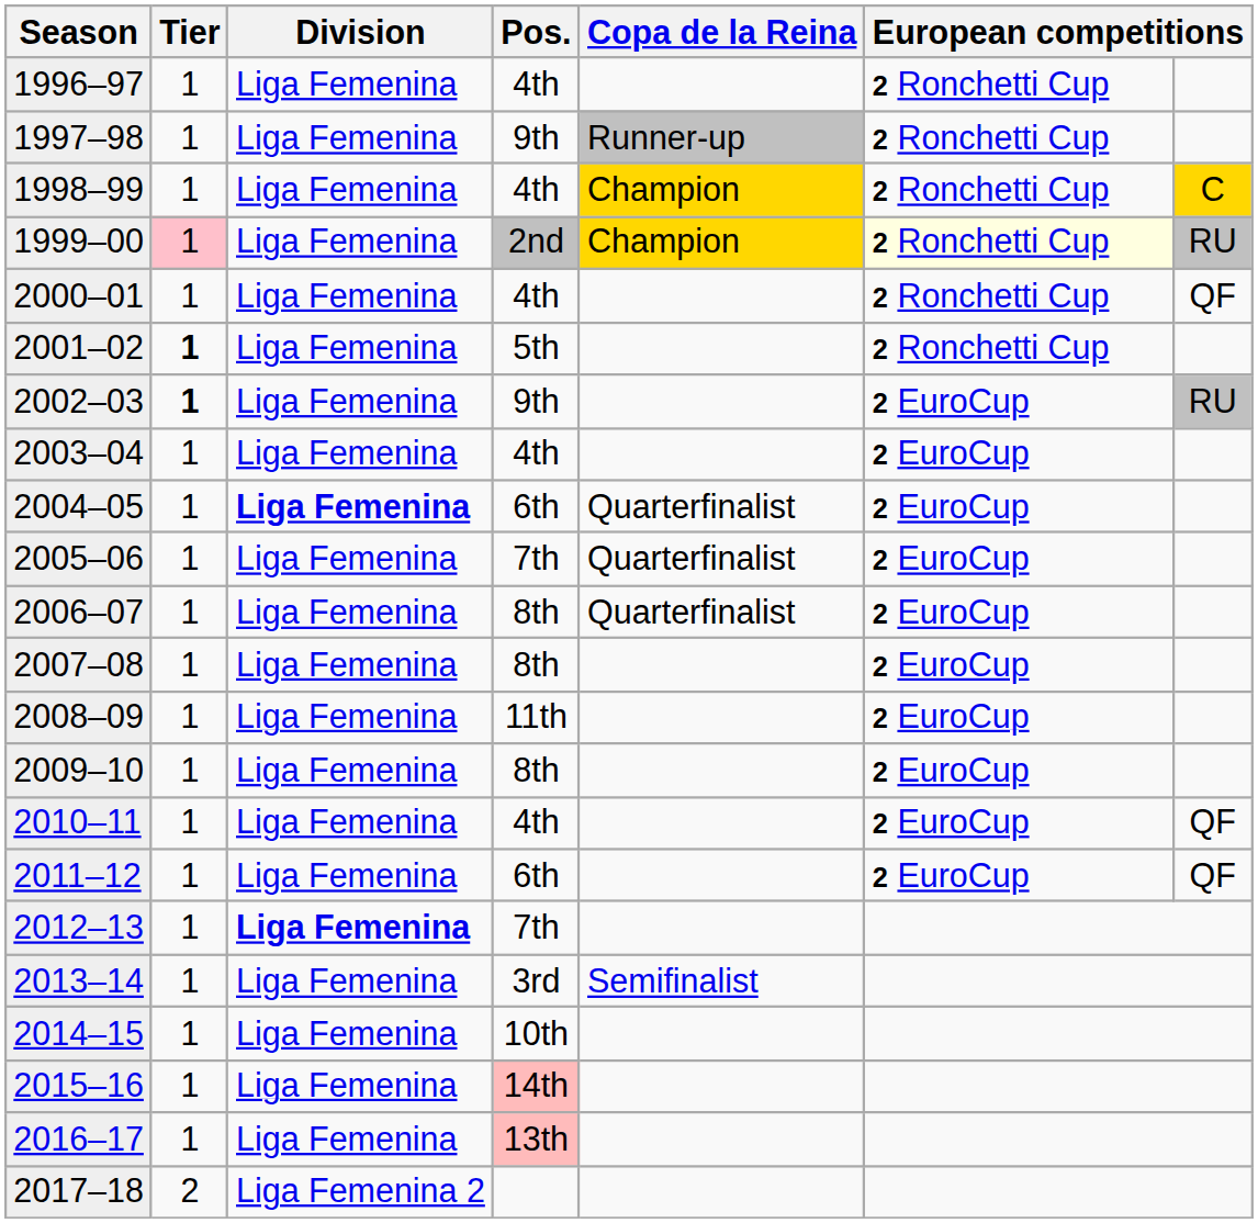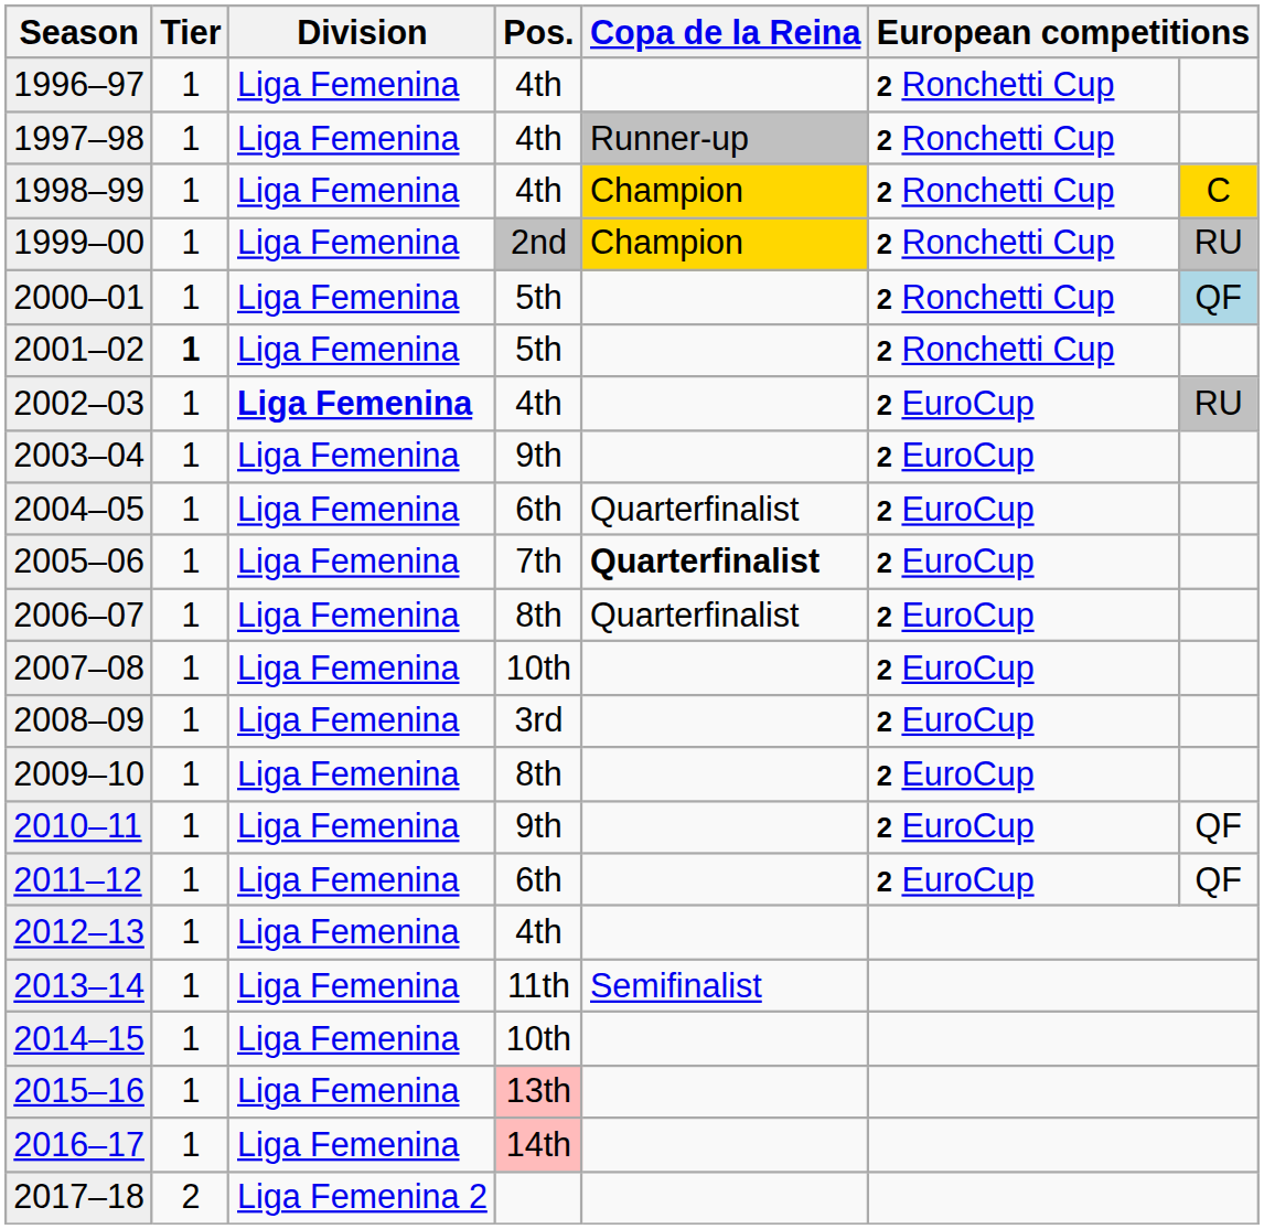1997–98 | Pos.: 9th -> 4th
1999–00 | Tier: pink background -> no background
1999–00 | column 6: lightyellow background -> no background
2000–01 | Pos.: 4th -> 5th
2000–01 | column 7: no background -> lightblue background
2002–03 | Tier: bold -> normal
2002–03 | Division: normal -> bold
2002–03 | Pos.: 9th -> 4th
2003–04 | Pos.: 4th -> 9th
2004–05 | Division: bold -> normal
2005–06 | Copa de la Reina: normal -> bold
2007–08 | Pos.: 8th -> 10th
2008–09 | Pos.: 11th -> 3rd
2010–11 | Pos.: 4th -> 9th
2012–13 | Division: bold -> normal
2012–13 | Pos.: 7th -> 4th
2013–14 | Pos.: 3rd -> 11th
2015–16 | Pos.: 14th -> 13th
2016–17 | Pos.: 13th -> 14th
